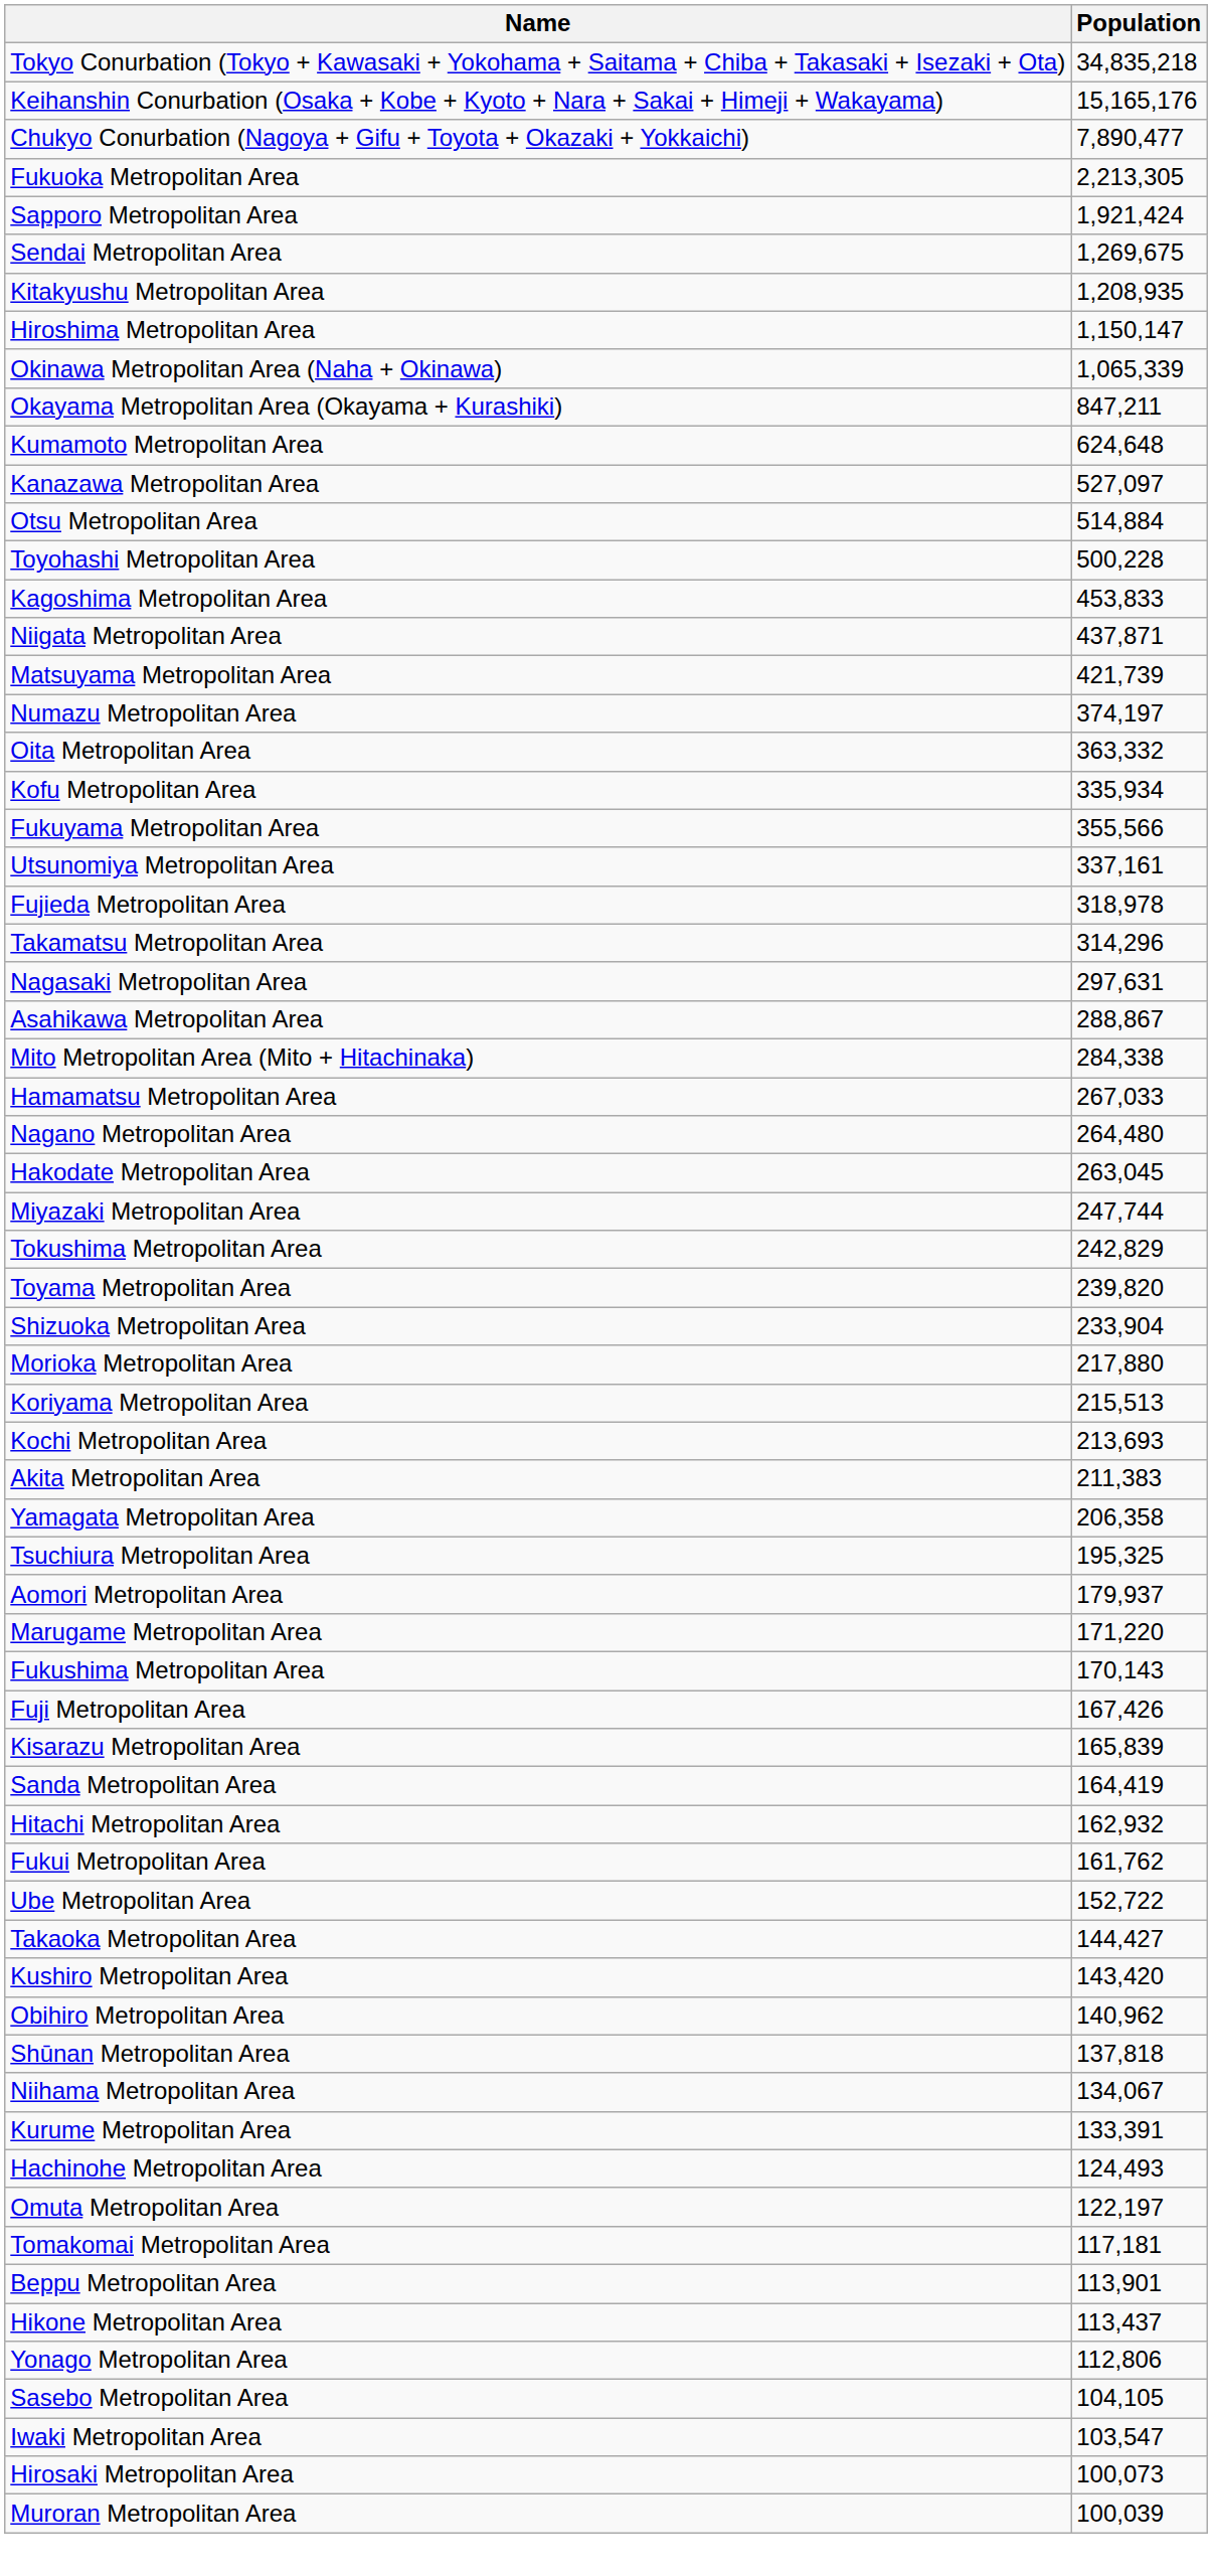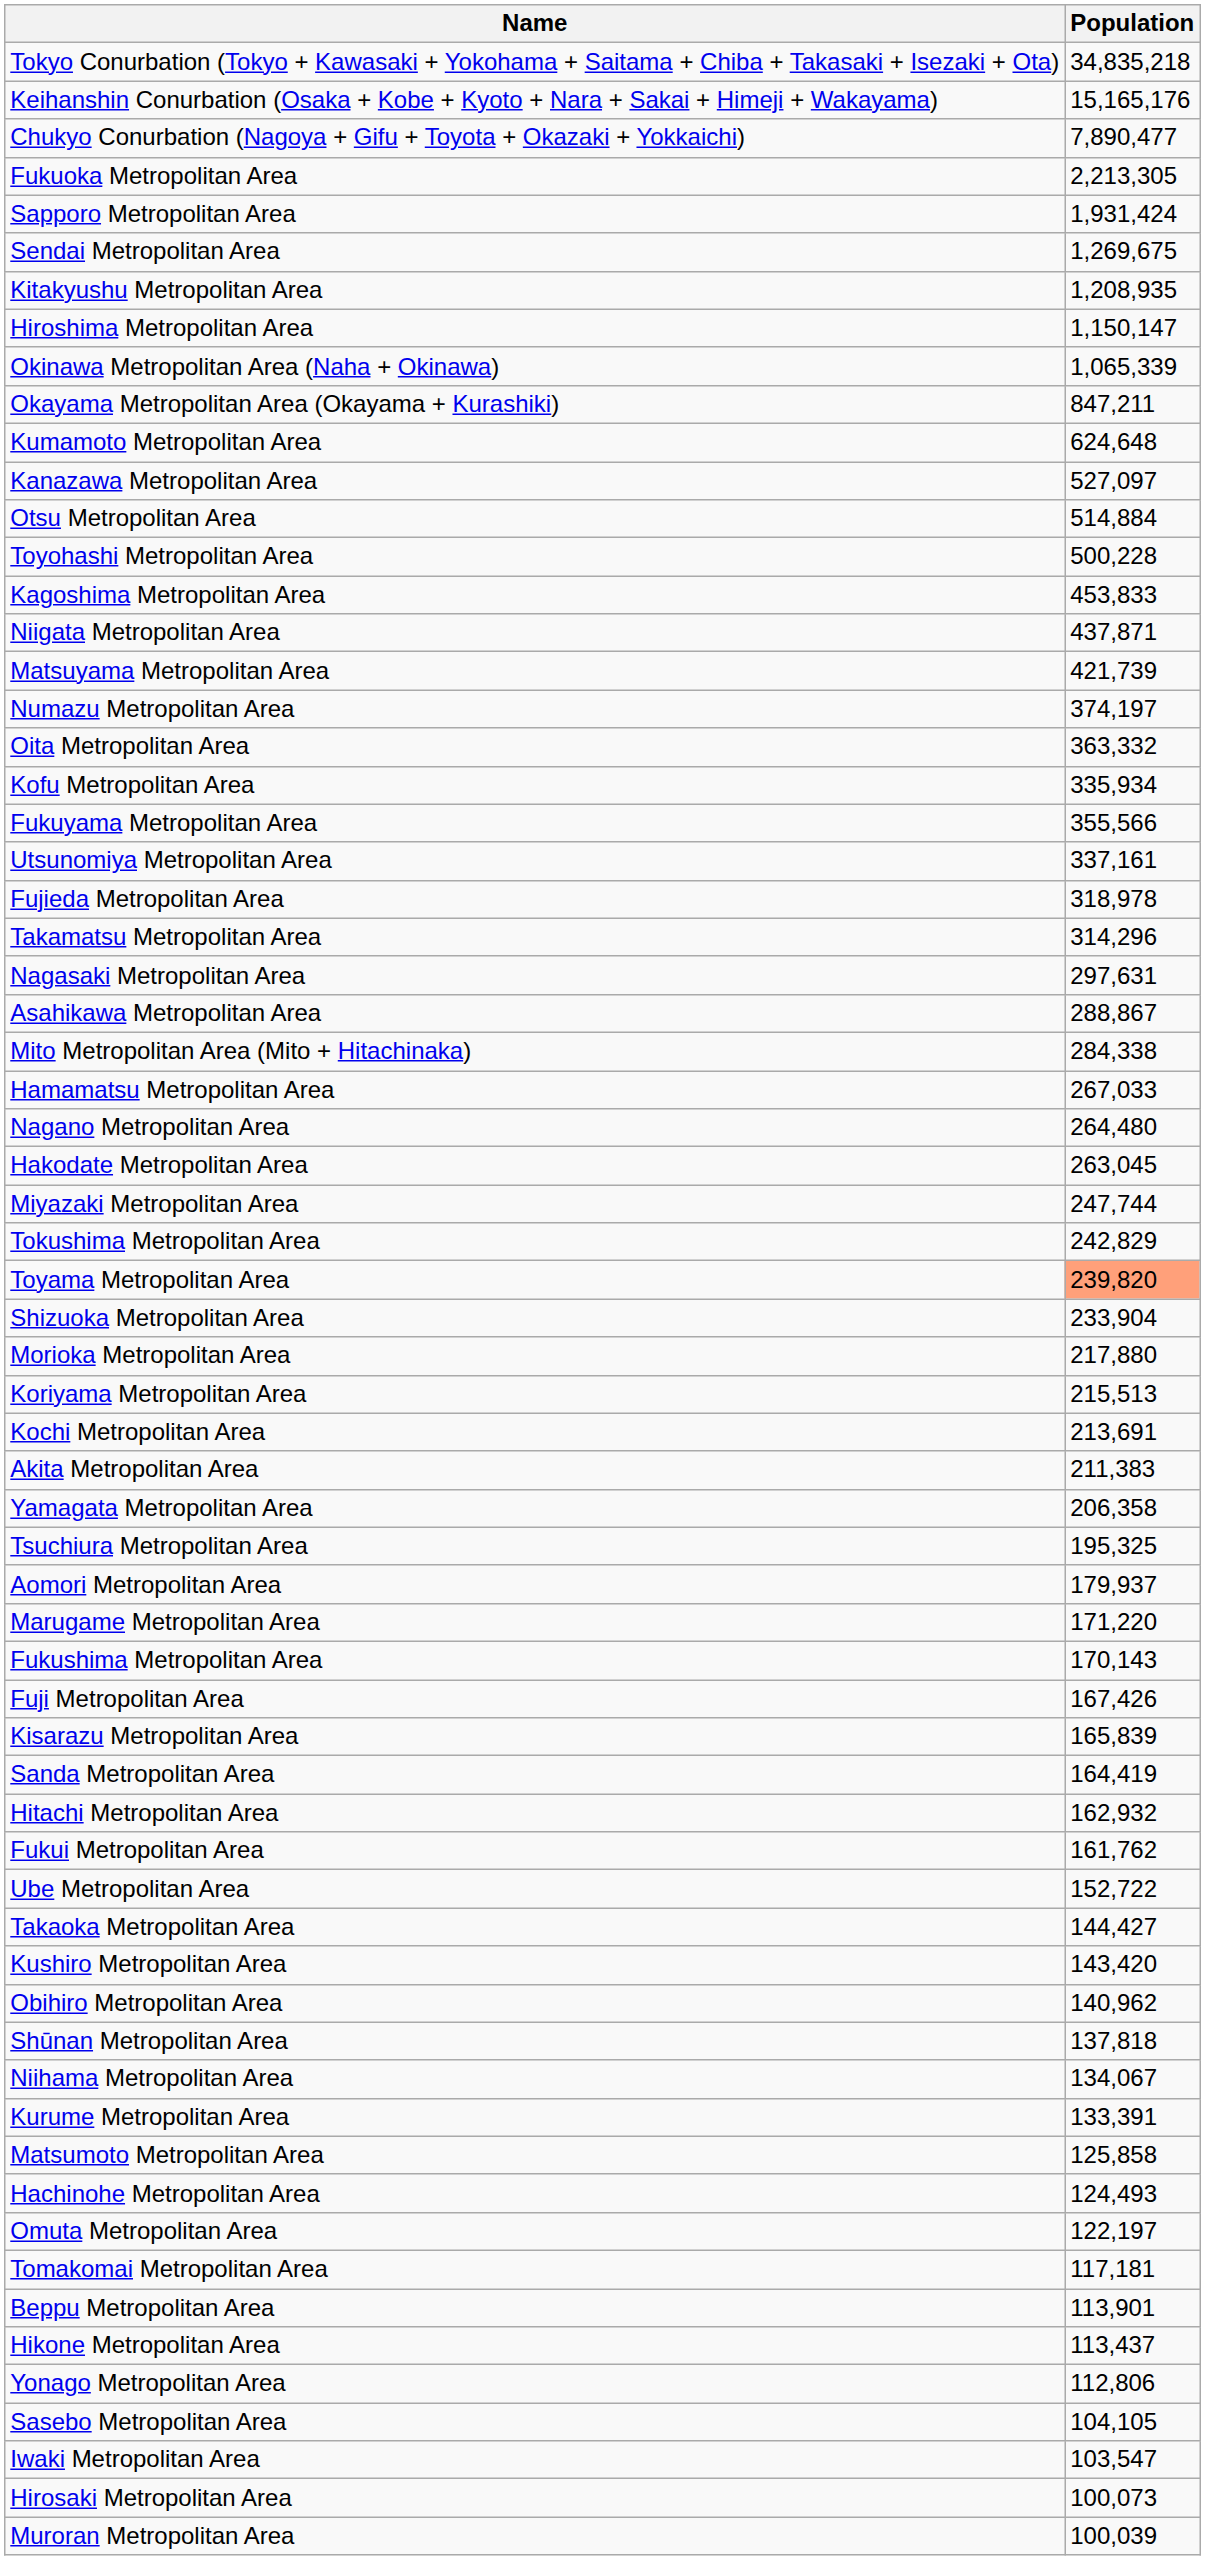Sapporo Metropolitan Area | Population: 1,921,424 -> 1,931,424
Toyama Metropolitan Area | Population: no background -> lightsalmon background
Kochi Metropolitan Area | Population: 213,693 -> 213,691
+ row: Matsumoto Metropolitan Area | 125,858
